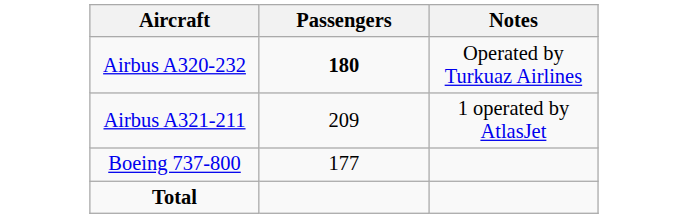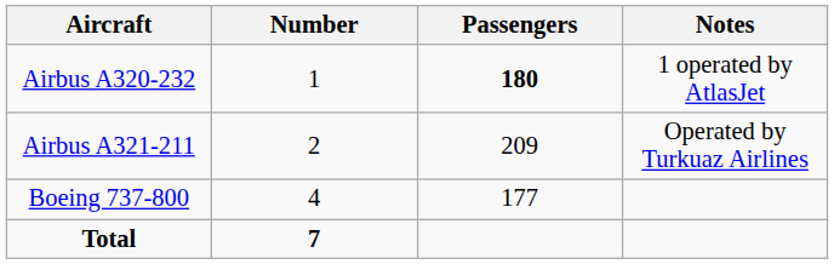+ column: Number | 1 | 2 | 4 | 7
Airbus A320-232 | Notes: Operated by Turkuaz Airlines -> 1 operated by AtlasJet
Airbus A321-211 | Notes: 1 operated by AtlasJet -> Operated by Turkuaz Airlines
